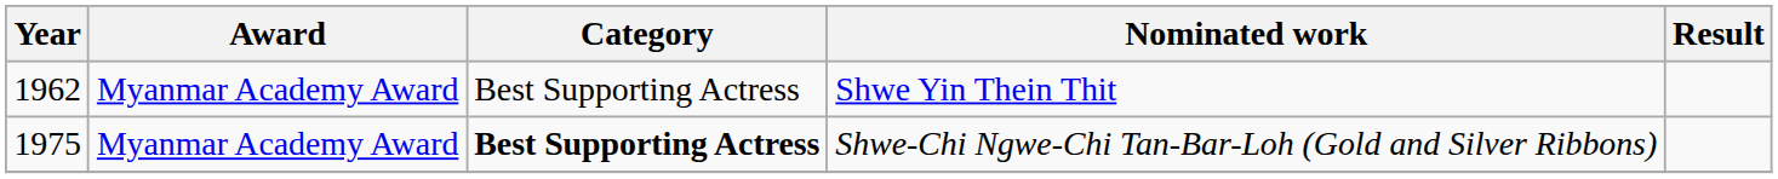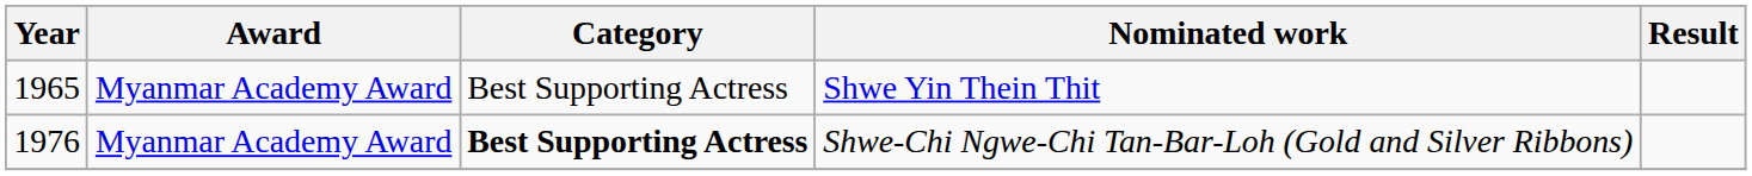Shwe Yin Thein Thit | Year: 1962 -> 1965
Shwe-Chi Ngwe-Chi Tan-Bar-Loh (Gold and Silver Ribbons) | Year: 1975 -> 1976
